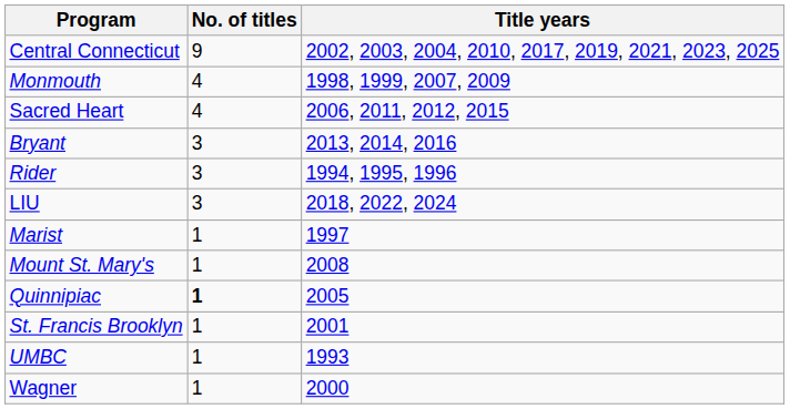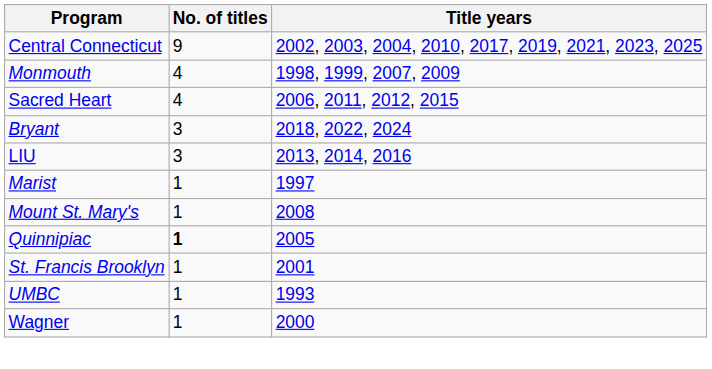Bryant | Title years: 2013, 2014, 2016 -> 2018, 2022, 2024
- row: Rider | 3 | 1994, 1995, 1996
LIU | Title years: 2018, 2022, 2024 -> 2013, 2014, 2016
